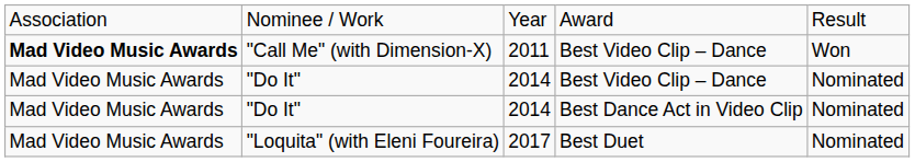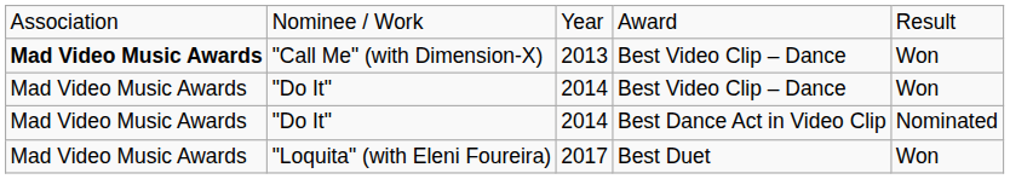"Call Me" (with Dimension-X) | column 3: 2011 -> 2013
"Do It" / Best Video Clip – Dance | column 5: Nominated -> Won
"Loquita" (with Eleni Foureira) | column 5: Nominated -> Won
